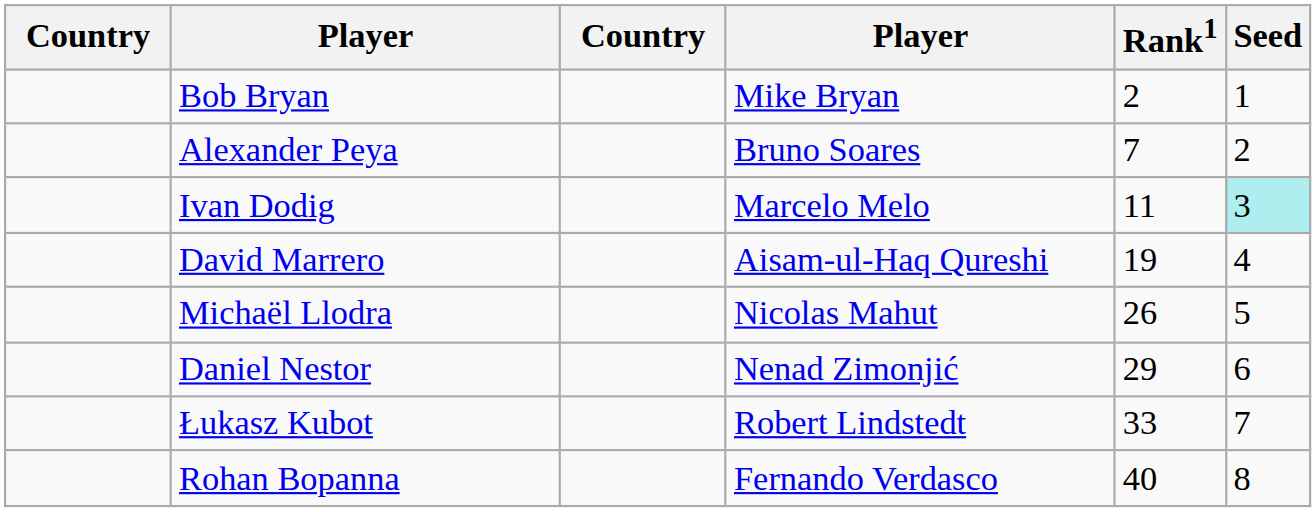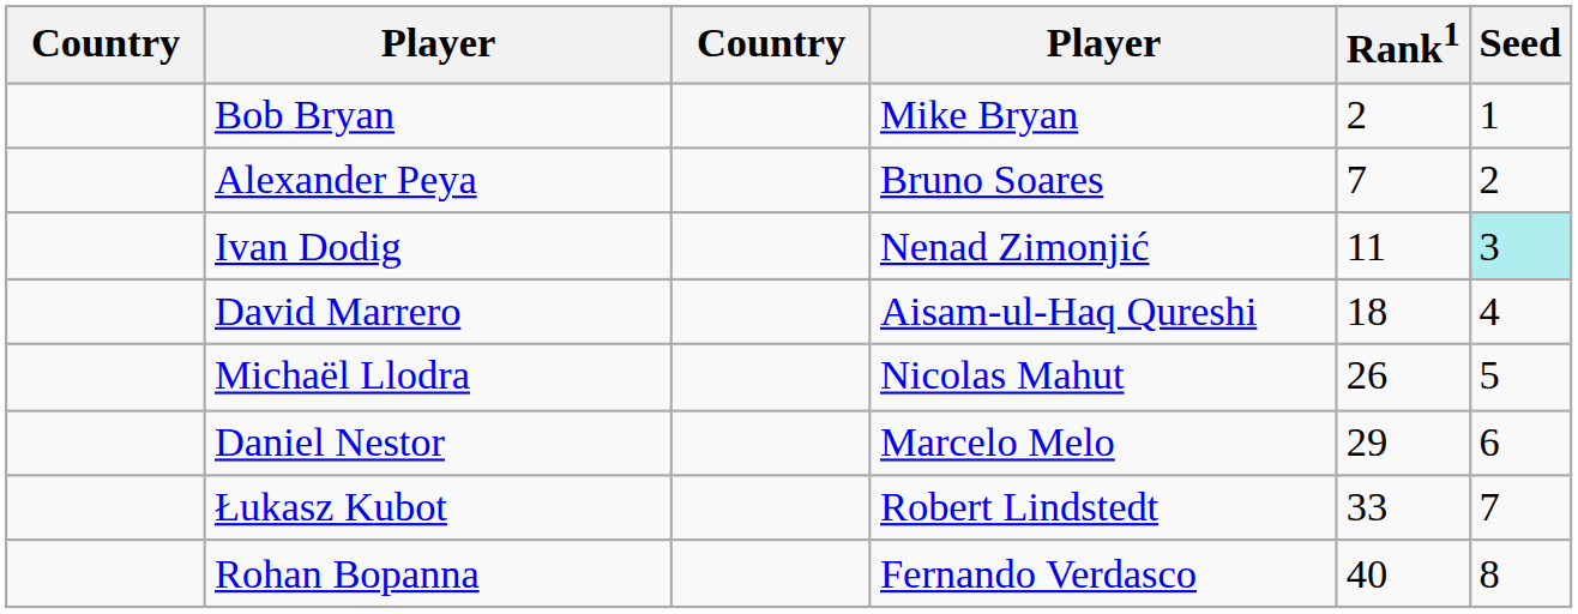Ivan Dodig | column 4: Marcelo Melo -> Nenad Zimonjić
David Marrero | Rank1: 19 -> 18
Daniel Nestor | column 4: Nenad Zimonjić -> Marcelo Melo
